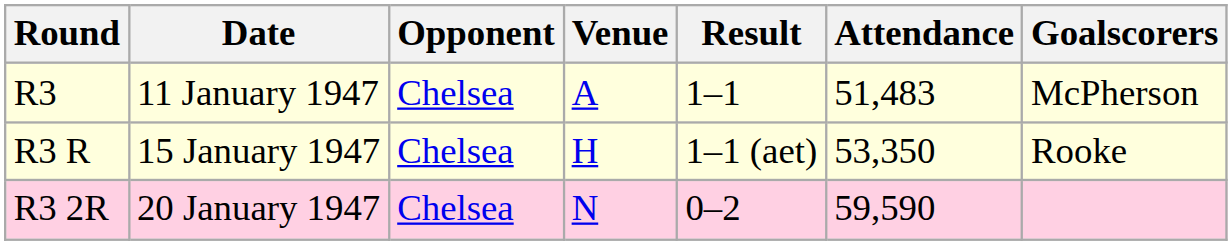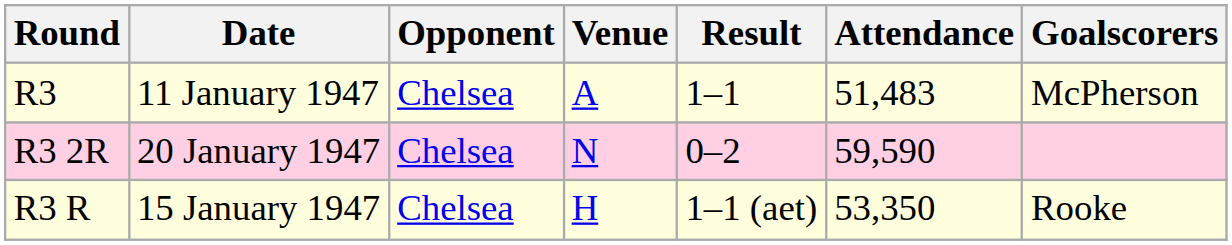rows swapped: R3 R <-> R3 2R
